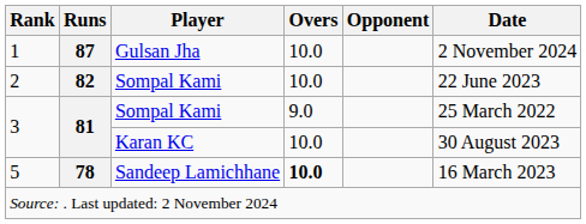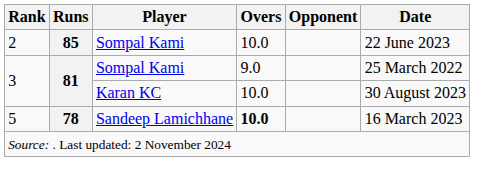- row: 1 | 87 | Gulsan Jha | 10.0 | 2 November 2024
2 | Runs: 82 -> 85
